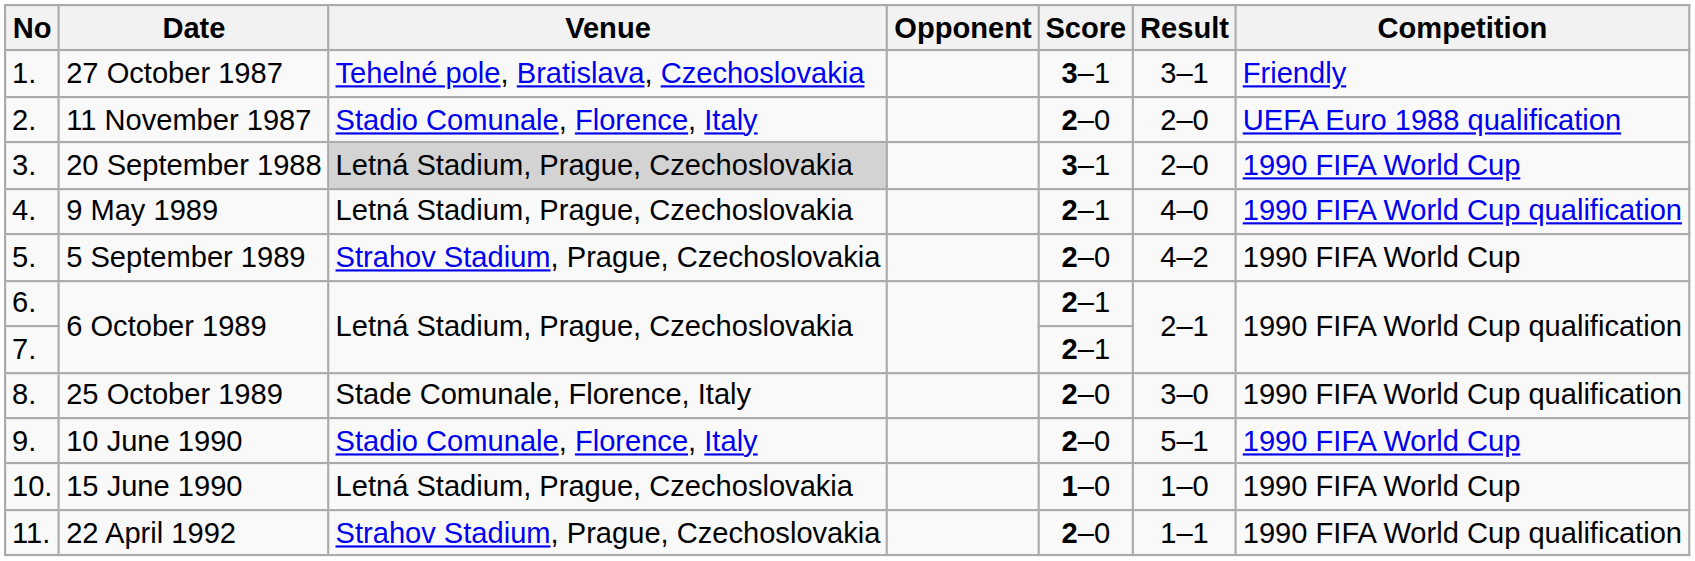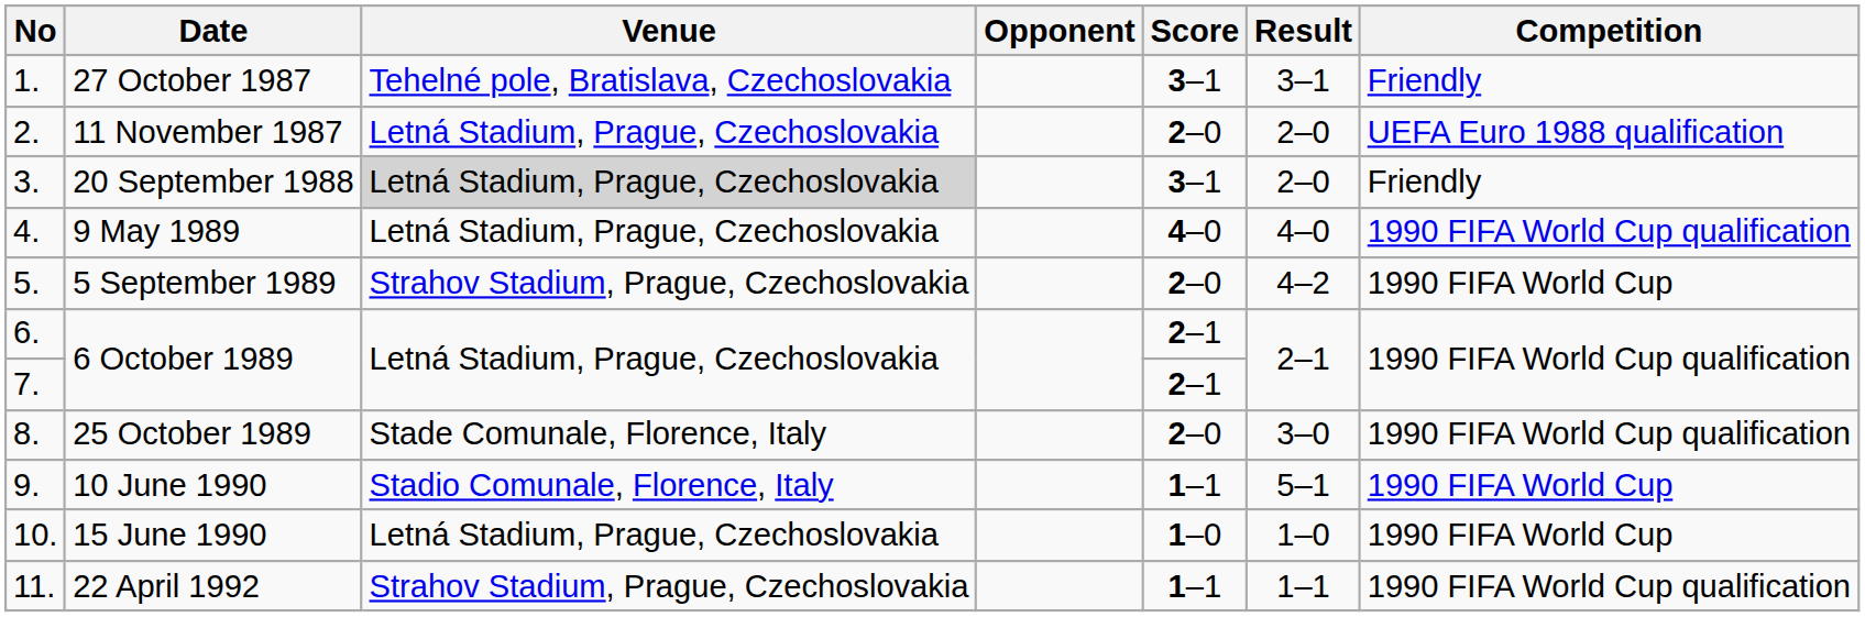11 November 1987 | Venue: Stadio Comunale, Florence, Italy -> Letná Stadium, Prague, Czechoslovakia
20 September 1988 | Competition: 1990 FIFA World Cup -> Friendly
9 May 1989 | Score: 2–1 -> 4–0
10 June 1990 | Score: 2–0 -> 1–1
22 April 1992 | Score: 2–0 -> 1–1
